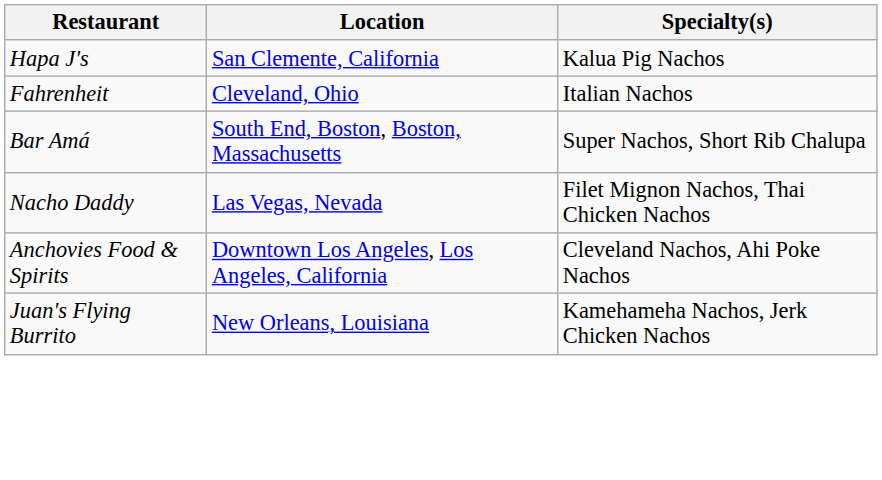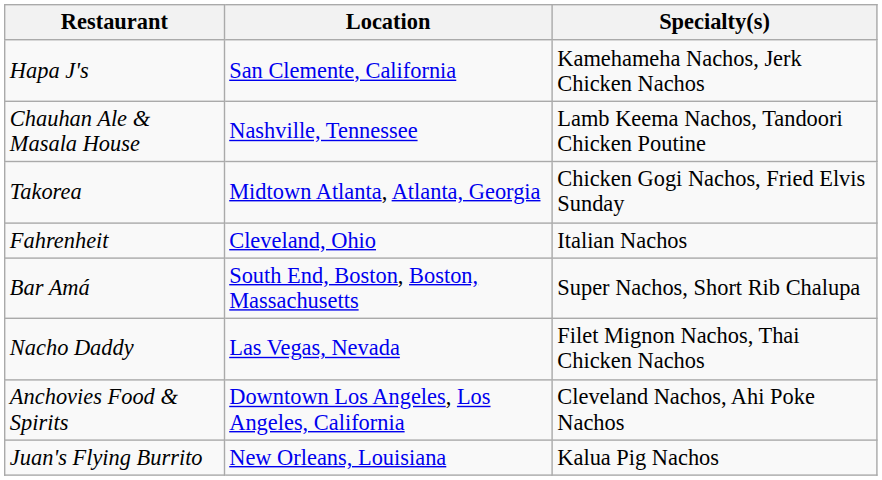Hapa J's | Specialty(s): Kalua Pig Nachos -> Kamehameha Nachos, Jerk Chicken Nachos
+ row: Chauhan Ale & Masala House | Nashville, Tennessee | Lamb Keema Nachos, Tandoori Chicken Poutine
+ row: Takorea | Midtown Atlanta, Atlanta, Georgia | Chicken Gogi Nachos, Fried Elvis Sunday
Juan's Flying Burrito | Specialty(s): Kamehameha Nachos, Jerk Chicken Nachos -> Kalua Pig Nachos
